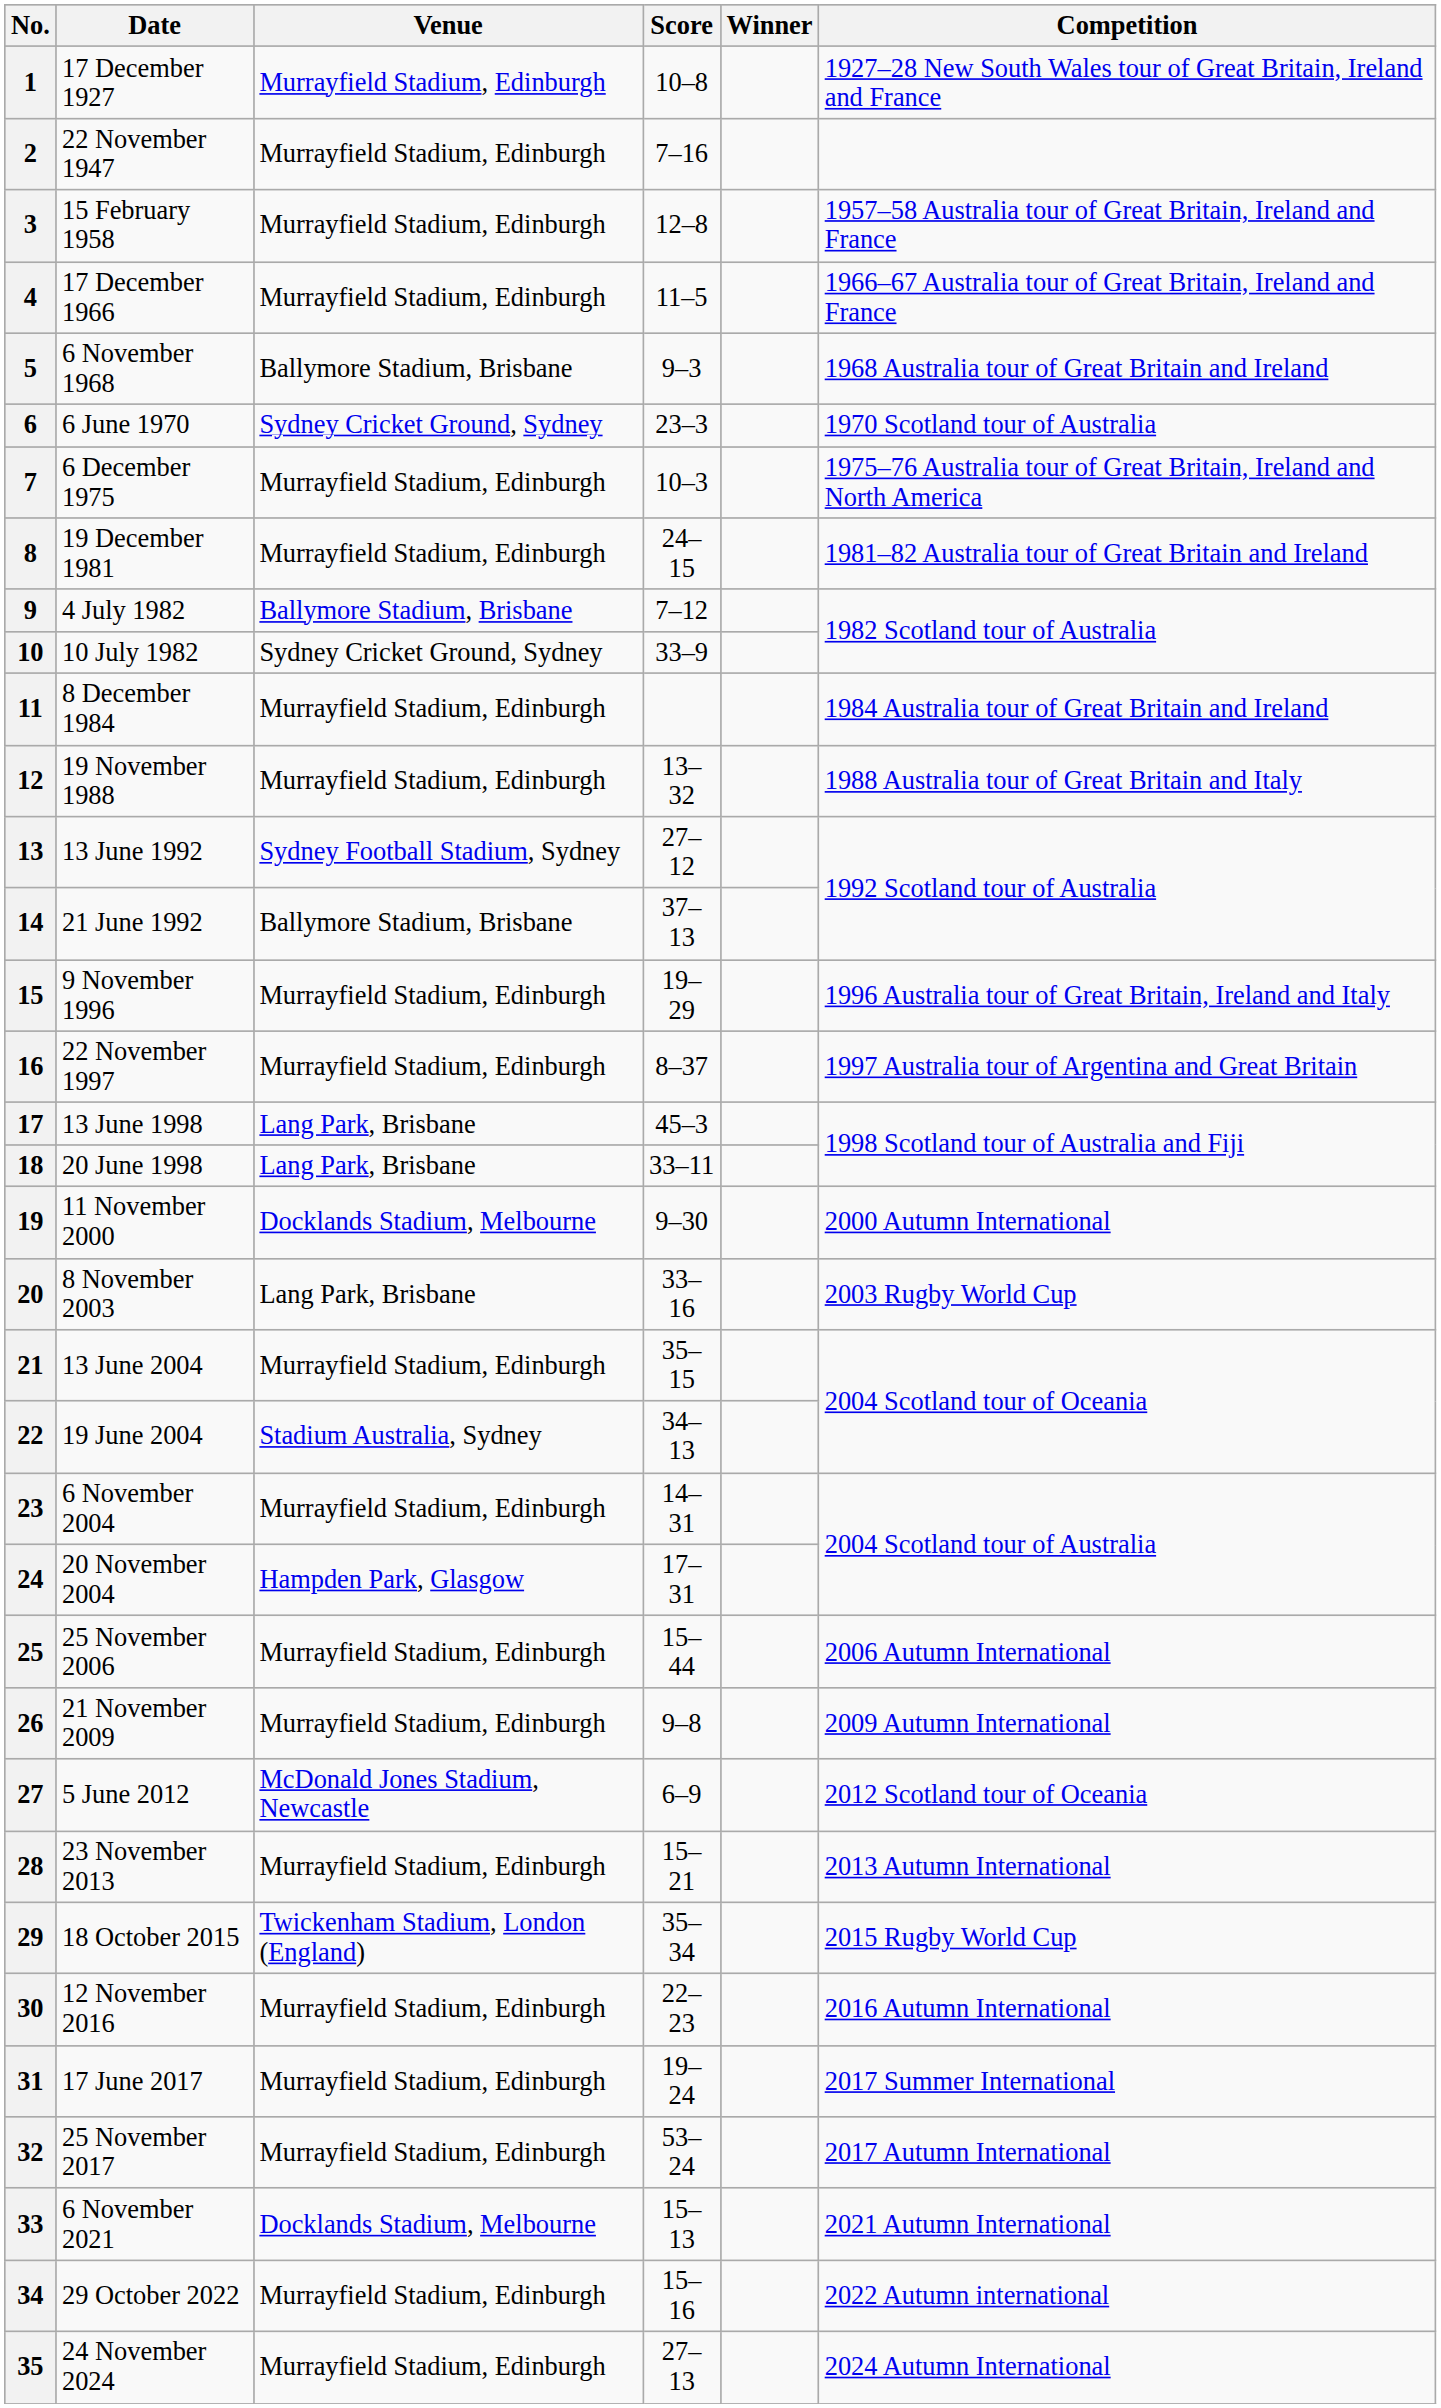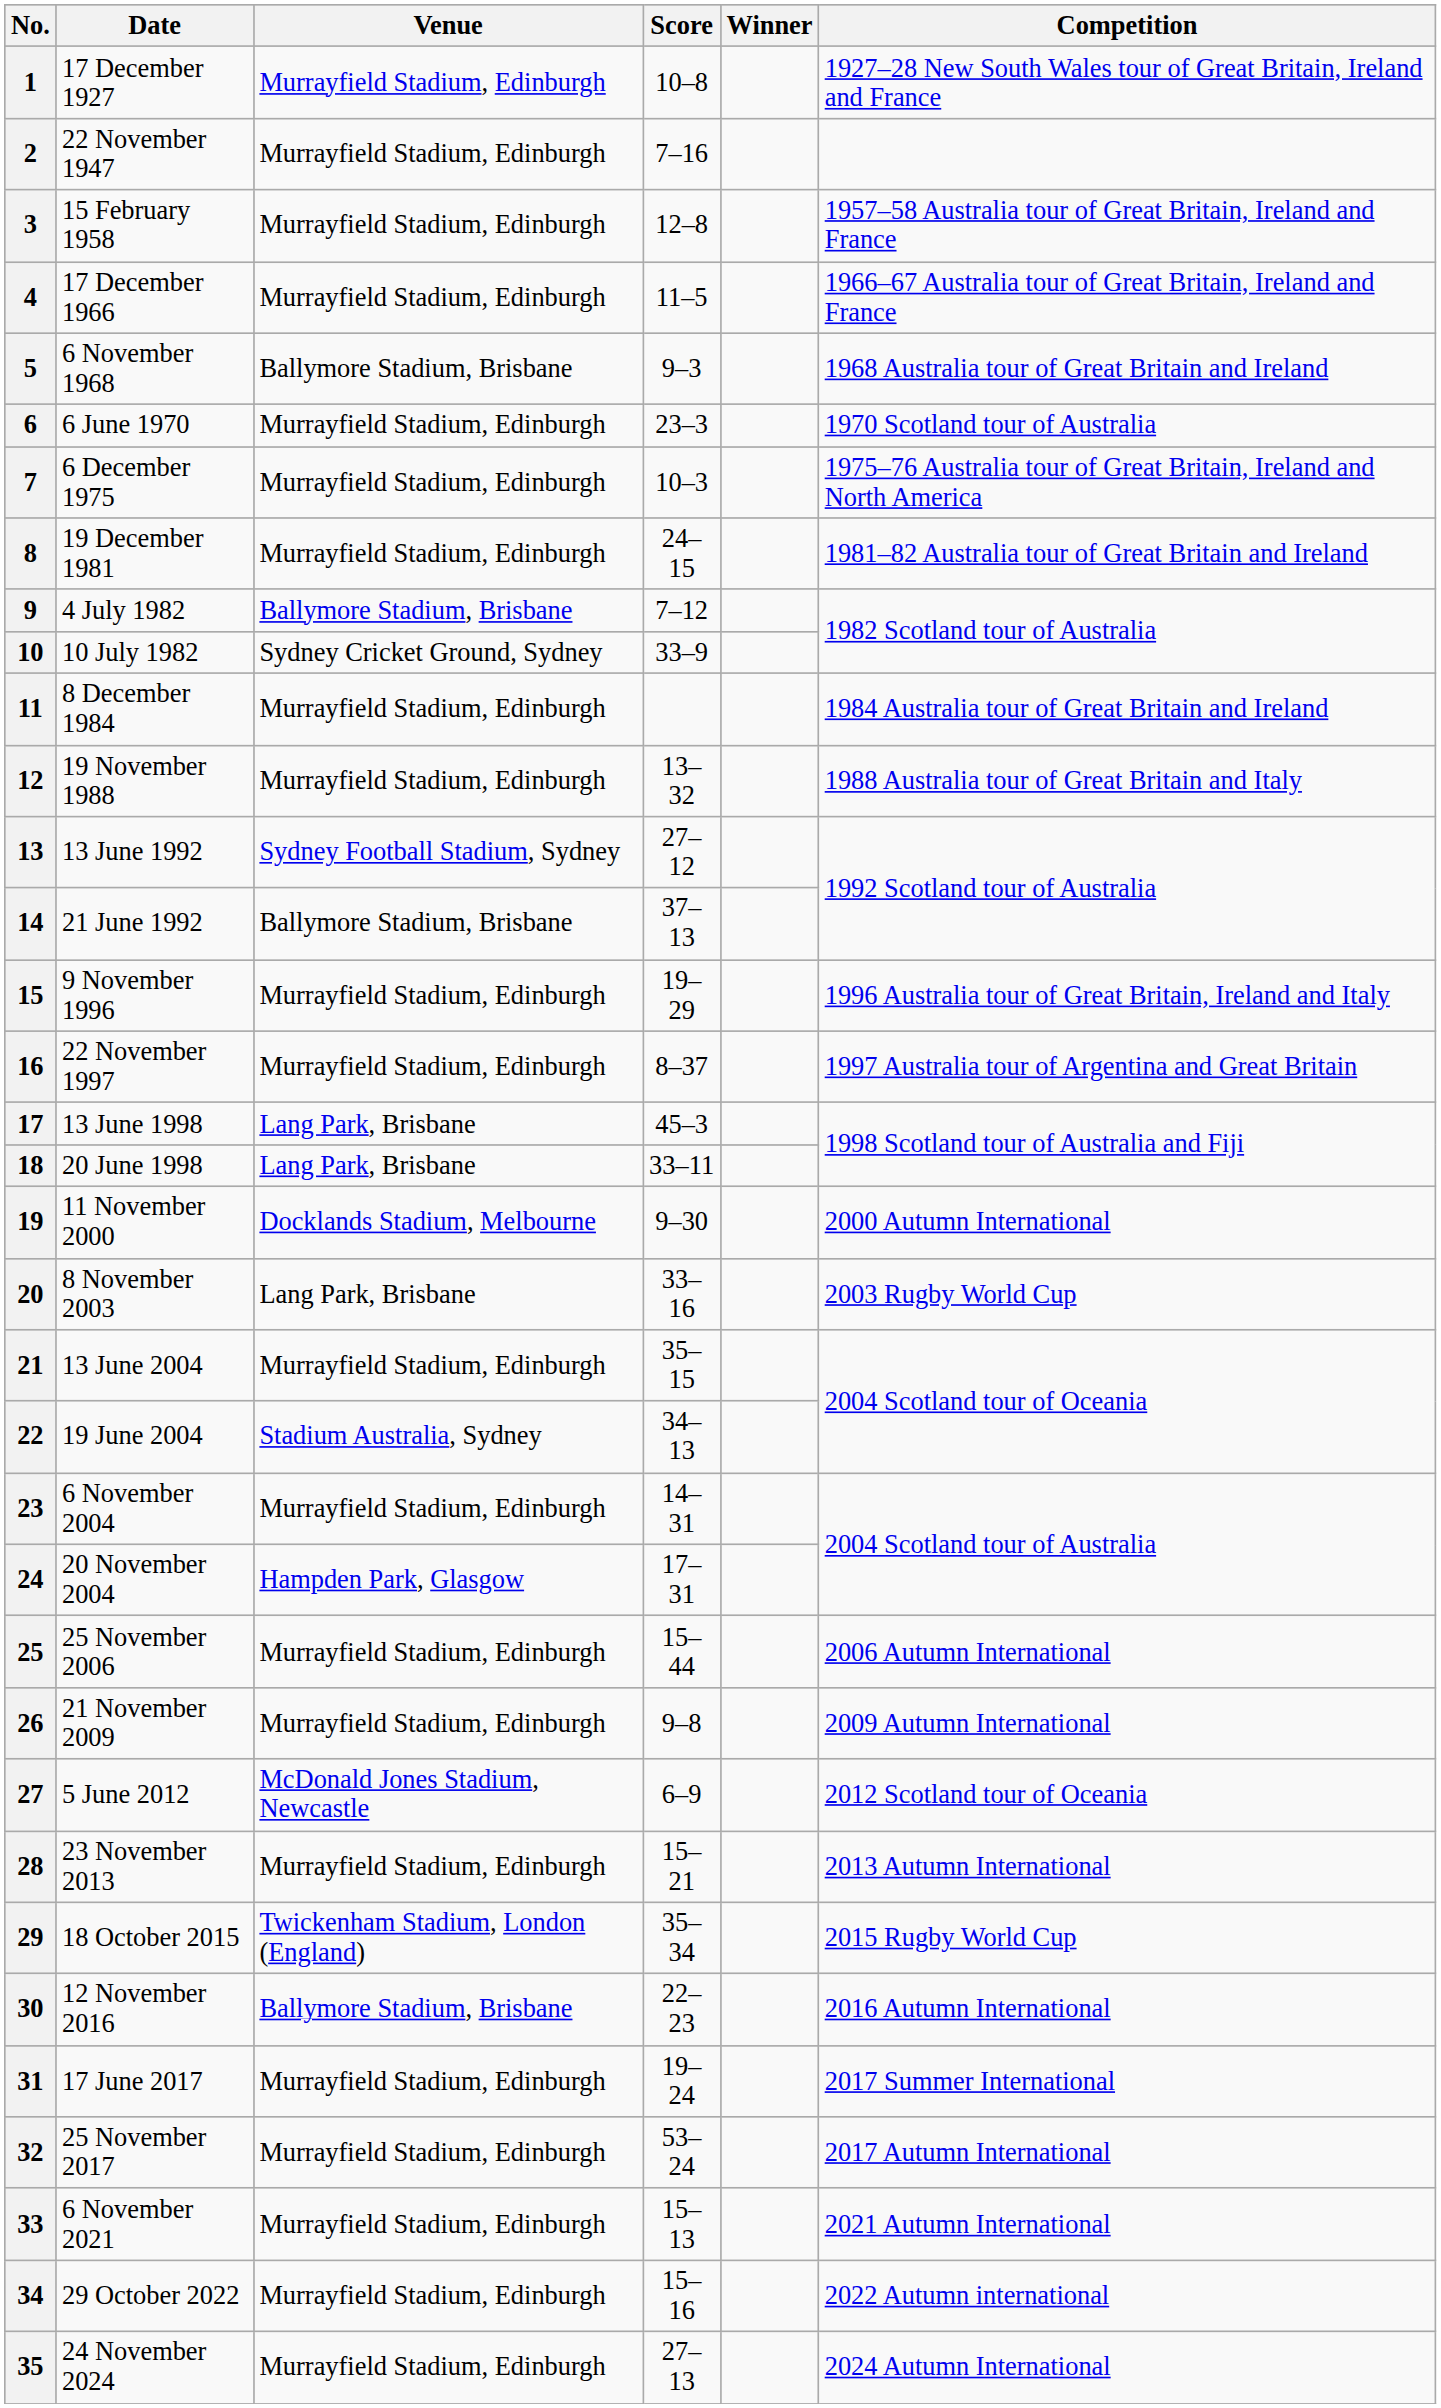6 | Venue: Sydney Cricket Ground, Sydney -> Murrayfield Stadium, Edinburgh
30 | Venue: Murrayfield Stadium, Edinburgh -> Ballymore Stadium, Brisbane
33 | Venue: Docklands Stadium, Melbourne -> Murrayfield Stadium, Edinburgh
